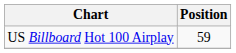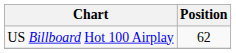US Billboard Hot 100 Airplay | Position: 59 -> 62
